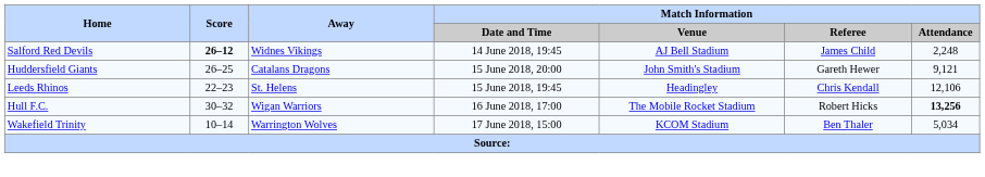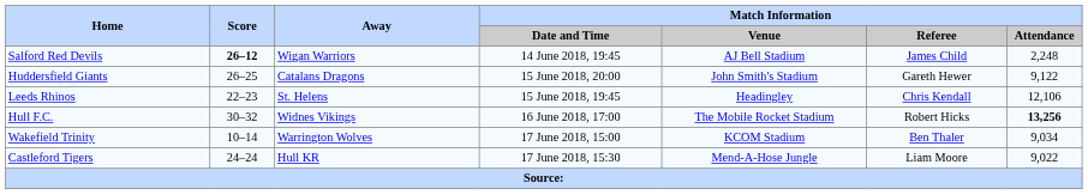Salford Red Devils | Away: Widnes Vikings -> Wigan Warriors
Huddersfield Giants | Match Information / Attendance: 9,121 -> 9,122
Hull F.C. | Away: Wigan Warriors -> Widnes Vikings
Wakefield Trinity | Match Information / Attendance: 5,034 -> 9,034
+ row: Castleford Tigers | 24–24 | Hull KR | 17 June 2018, 15:30 | Mend-A-Hose Jungle | Liam Moore | 9,022
